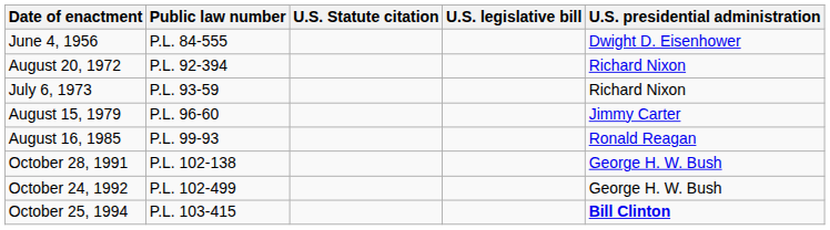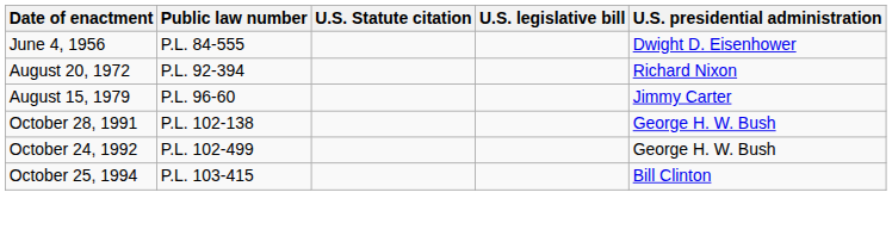- row: July 6, 1973 | P.L. 93-59 | Richard Nixon
- row: August 16, 1985 | P.L. 99-93 | Ronald Reagan
October 25, 1994 | U.S. presidential administration: bold -> normal
